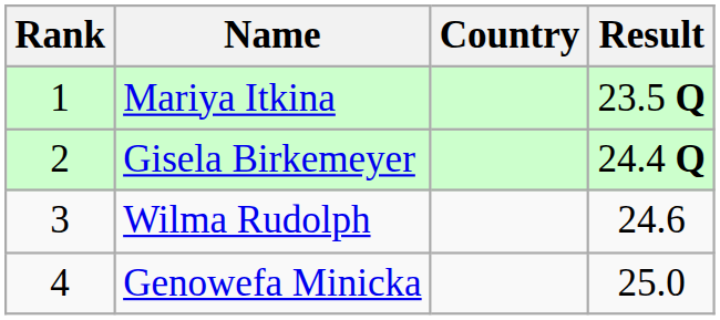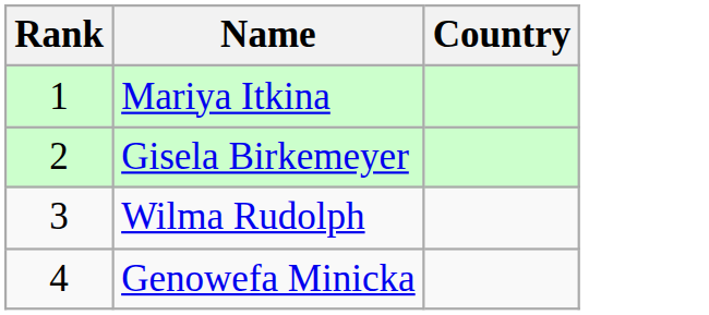- column: Result | 23.5 Q | 24.4 Q | 24.6 | 25.0
